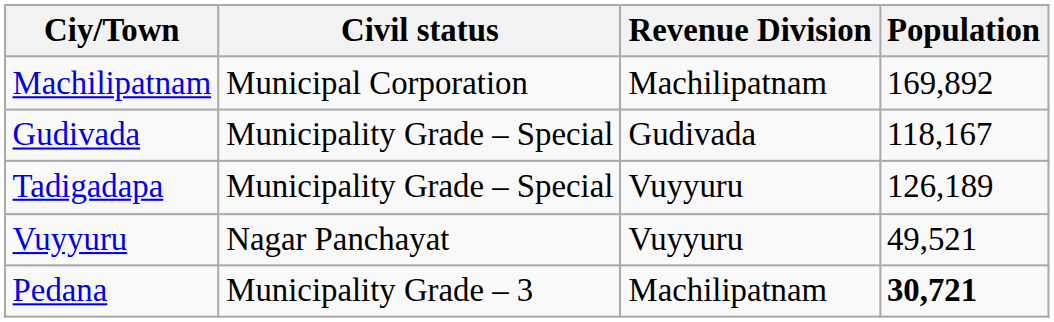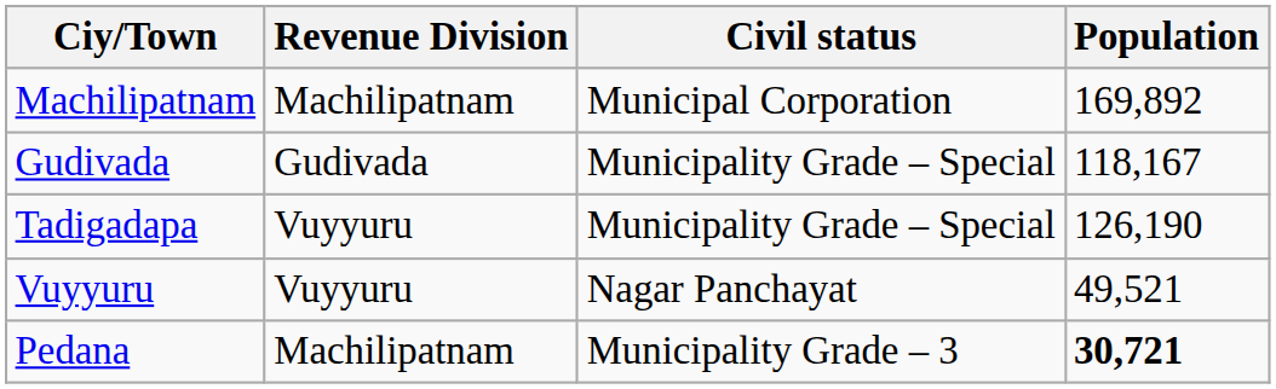columns swapped: Civil status <-> Revenue Division
Tadigadapa | Population: 126,189 -> 126,190
